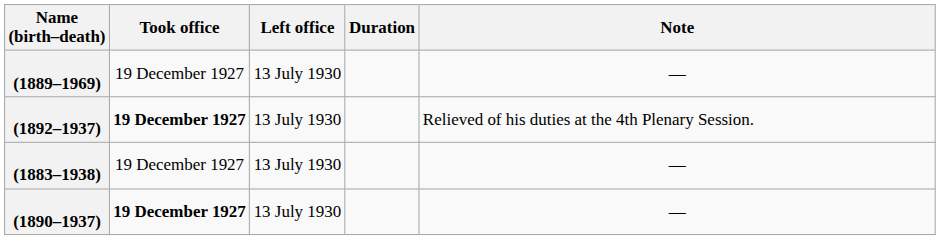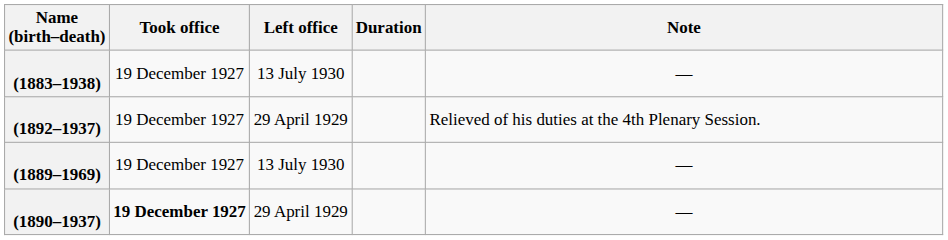rows swapped: (1889–1969) <-> (1883–1938)
(1892–1937) | Took office: bold -> normal
(1892–1937) | Left office: 13 July 1930 -> 29 April 1929
(1890–1937) | Left office: 13 July 1930 -> 29 April 1929
